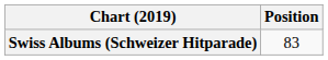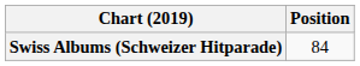Swiss Albums (Schweizer Hitparade) | Position: 83 -> 84
